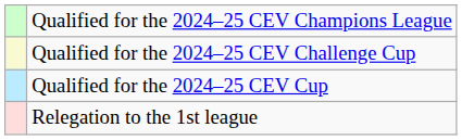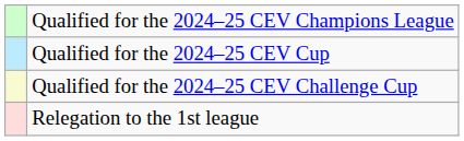rows swapped: Qualified for the 2024–25 CEV Cup <-> Qualified for the 2024–25 CEV Challenge Cup
